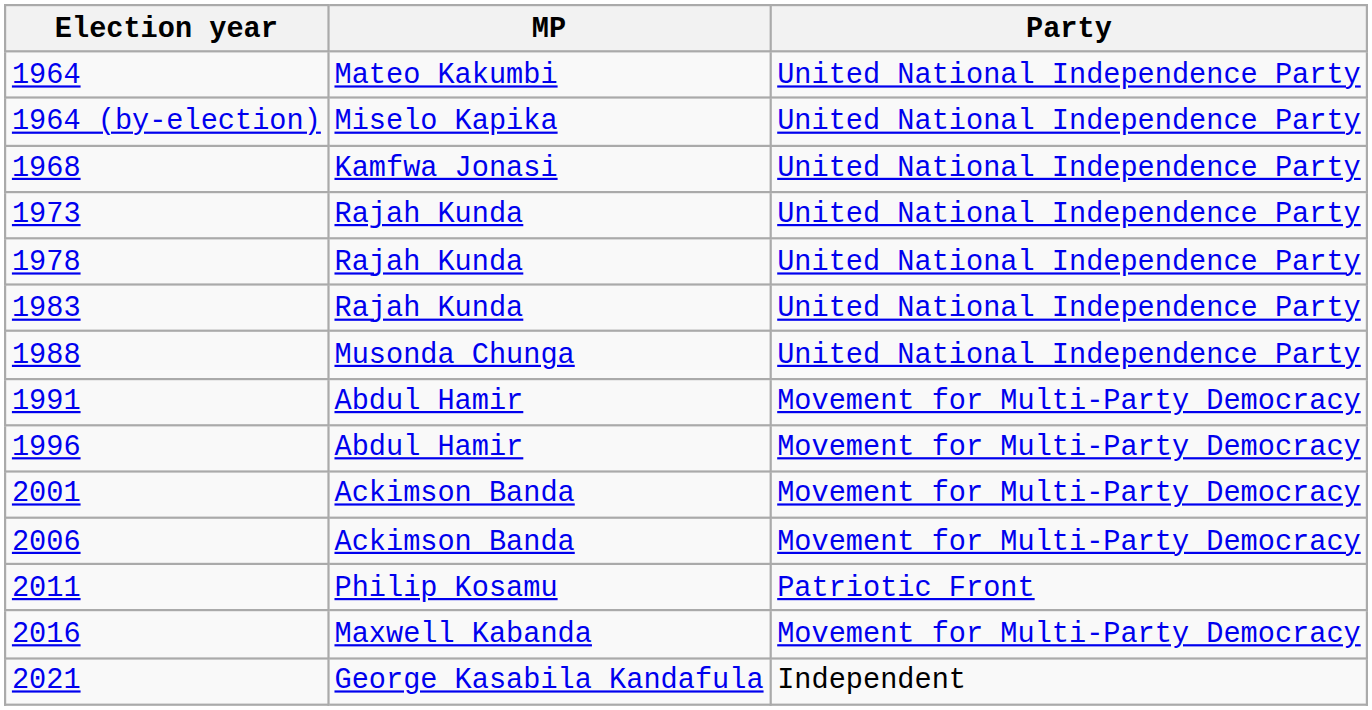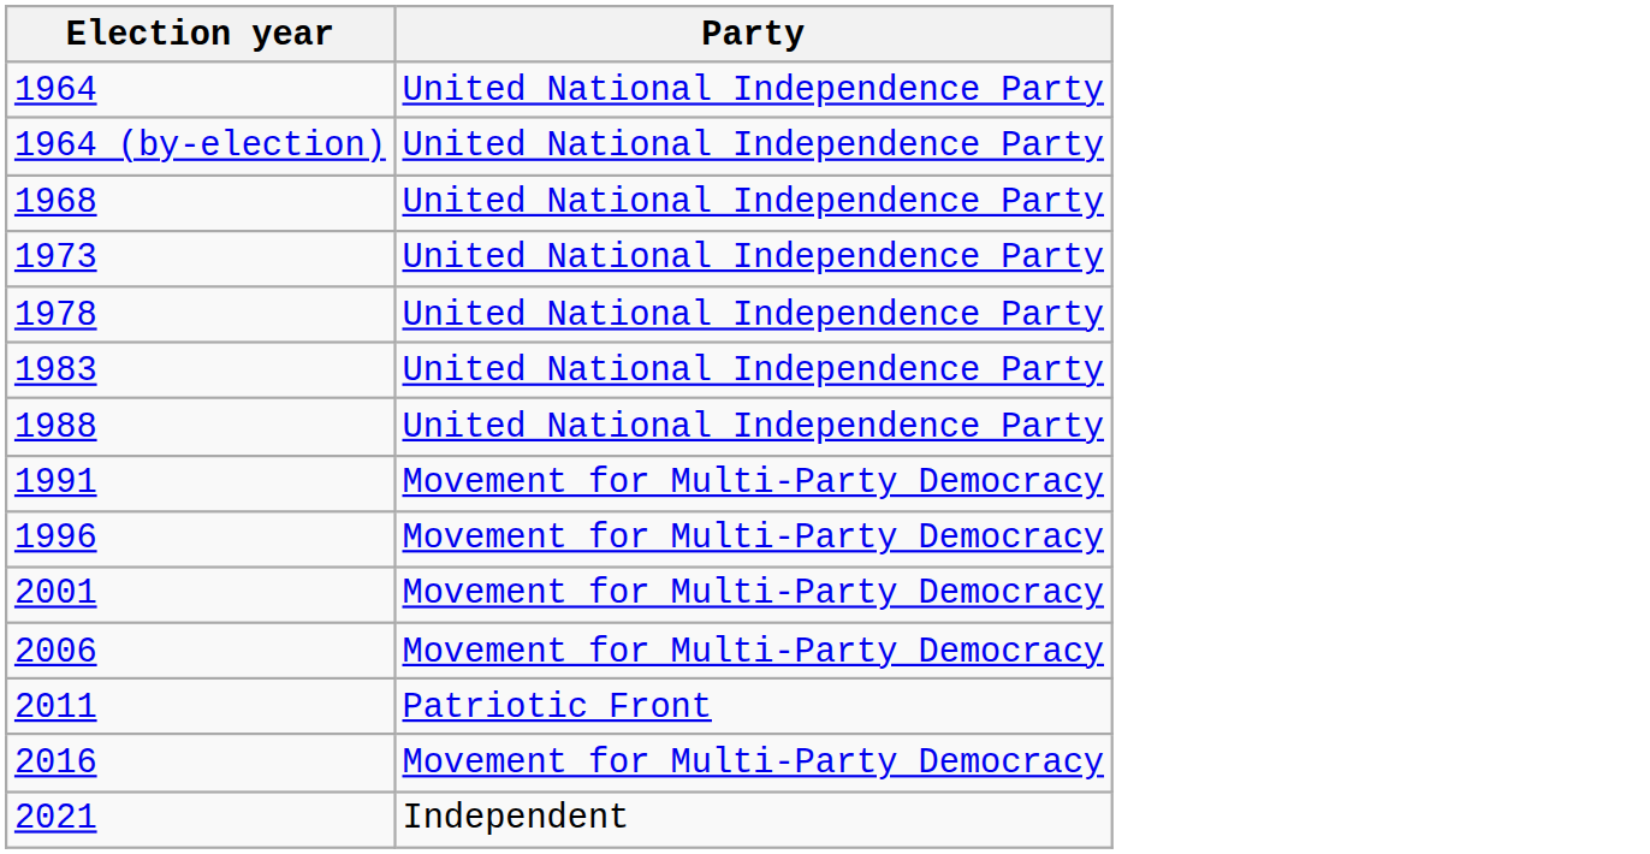- column: MP | Mateo Kakumbi | Miselo Kapika | Kamfwa Jonasi | Rajah Kunda | Rajah Kunda | Rajah Kunda | Musonda Chunga | Abdul Hamir | Abdul Hamir | Ackimson Banda | Ackimson Banda | Philip Kosamu | Maxwell Kabanda | George Kasabila Kandafula
